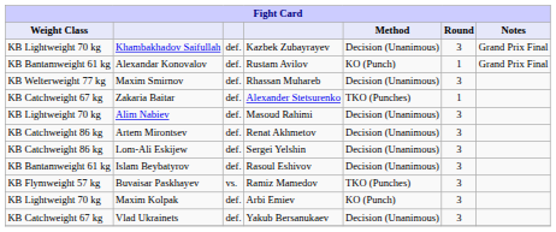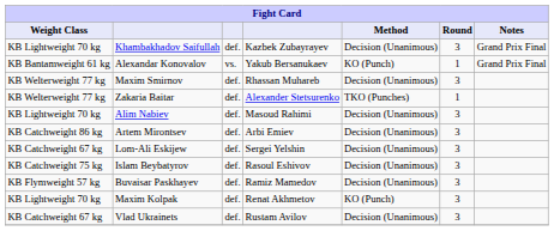Alexandar Konovalov | column 3: def. -> vs.
Alexandar Konovalov | column 4: Rustam Avilov -> Yakub Bersanukaev
Zakaria Baitar | Weight Class: KB Catchweight 67 kg -> KB Welterweight 77 kg
Artem Mirontsev | column 4: Renat Akhmetov -> Arbi Emiev
Lom-Ali Eskijew | Weight Class: KB Catchweight 86 kg -> KB Catchweight 67 kg
Islam Beybatyrov | Weight Class: KB Bantamweight 61 kg -> KB Catchweight 75 kg
Buvaisar Paskhayev | column 3: vs. -> def.
Buvaisar Paskhayev | Method: TKO (Punches) -> Decision (Unanimous)
Maxim Kolpak | column 4: Arbi Emiev -> Renat Akhmetov
Vlad Ukrainets | column 4: Yakub Bersanukaev -> Rustam Avilov
